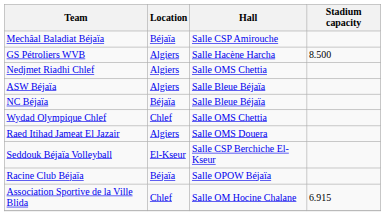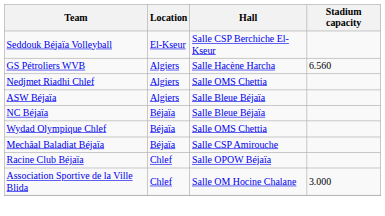rows swapped: Mechâal Baladiat Béjaïa <-> Seddouk Béjaïa Volleyball
GS Pétroliers WVB | Stadium capacity: 8.500 -> 6.560
Wydad Olympique Chlef | Location: Chlef -> Béjaïa
- row: Raed Itihad Jameat El Jazair | Algiers | Salle OMS Douera
Racine Club Béjaïa | Location: Béjaïa -> Chlef
Association Sportive de la Ville Blida | Stadium capacity: 6.915 -> 3.000
